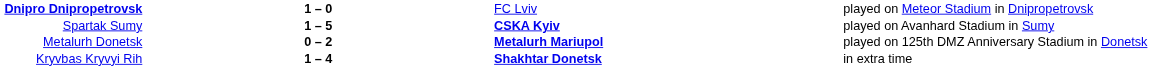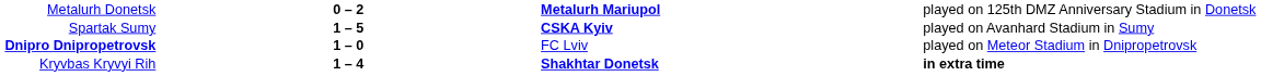rows swapped: Metalurh Donetsk <-> Dnipro Dnipropetrovsk
Kryvbas Kryvyi Rih | column 4: normal -> bold
